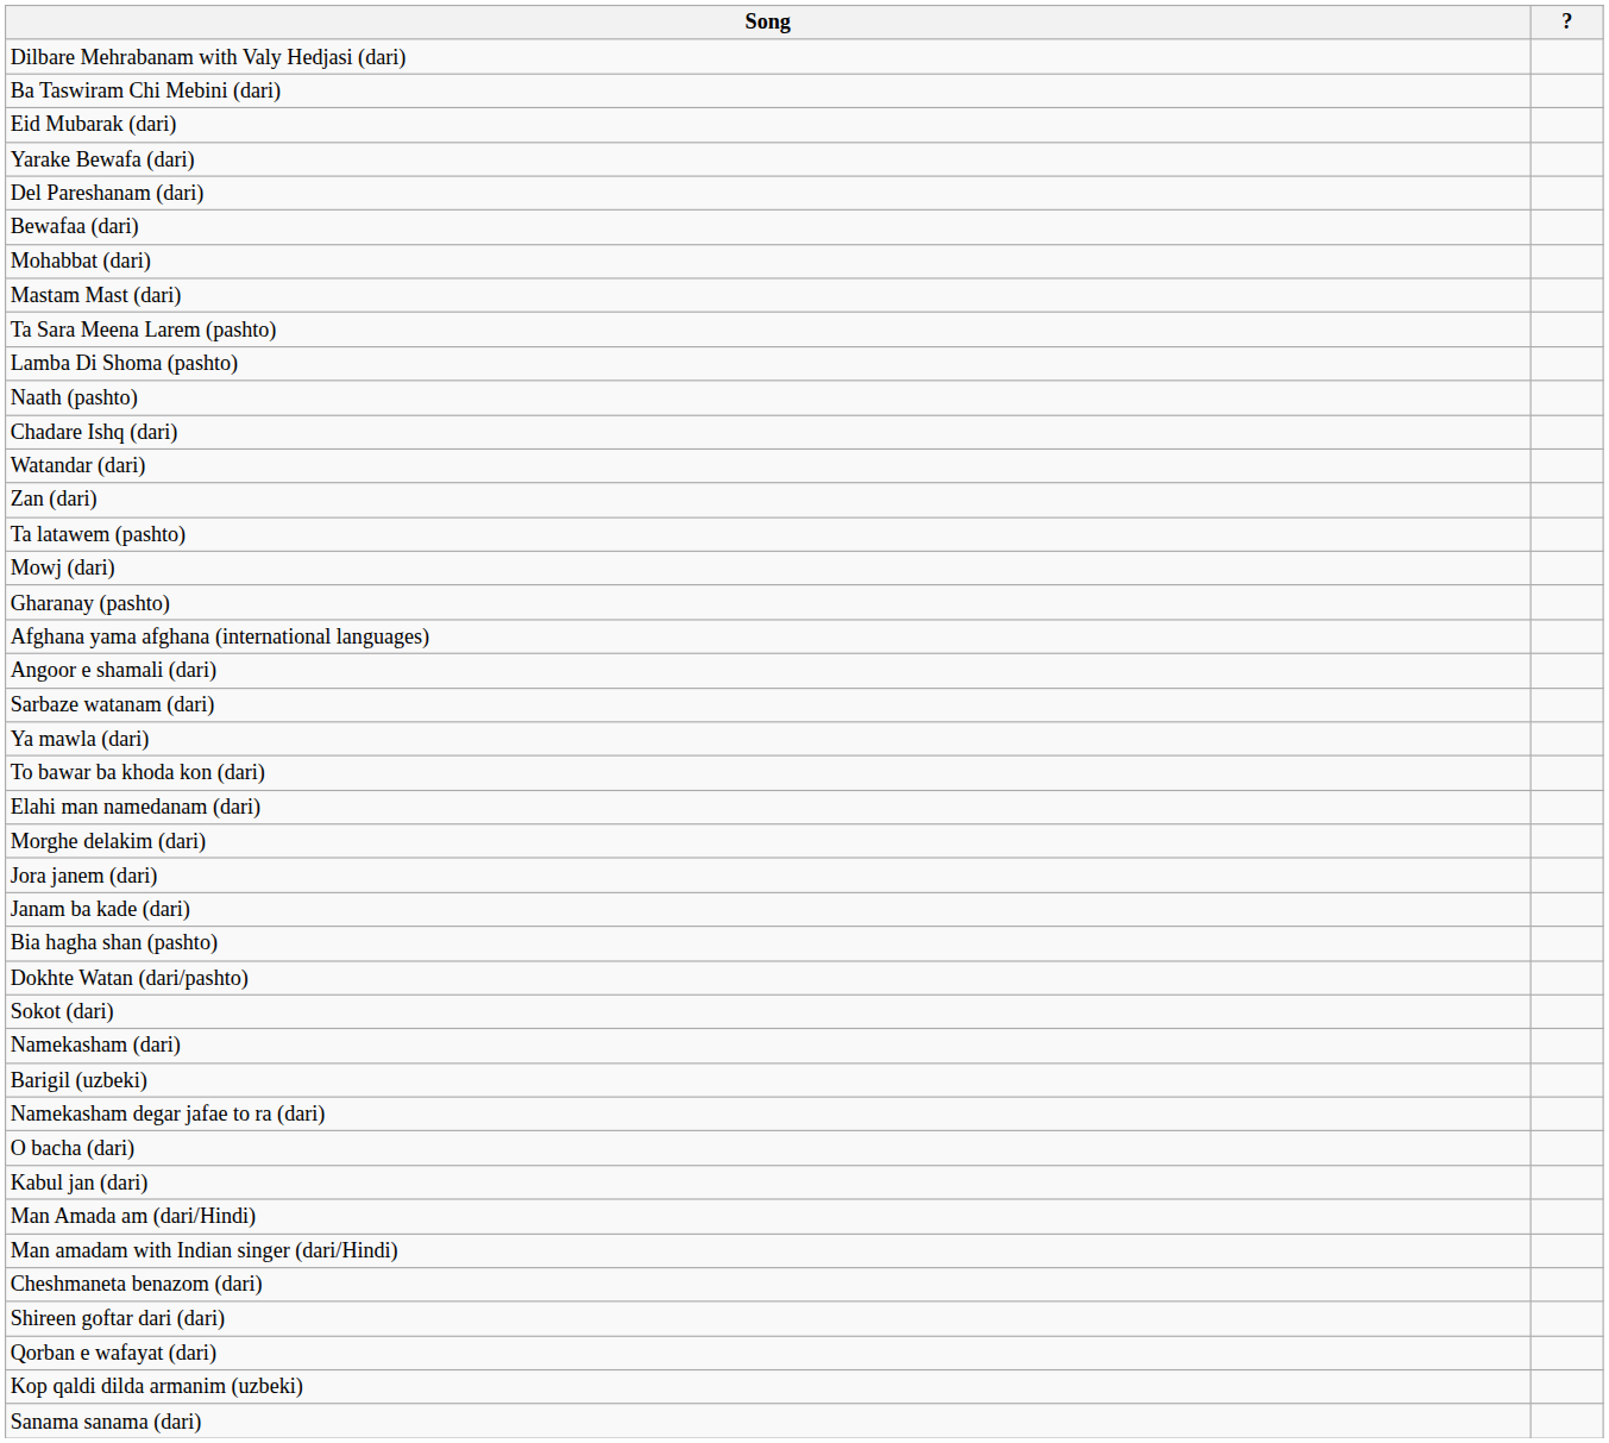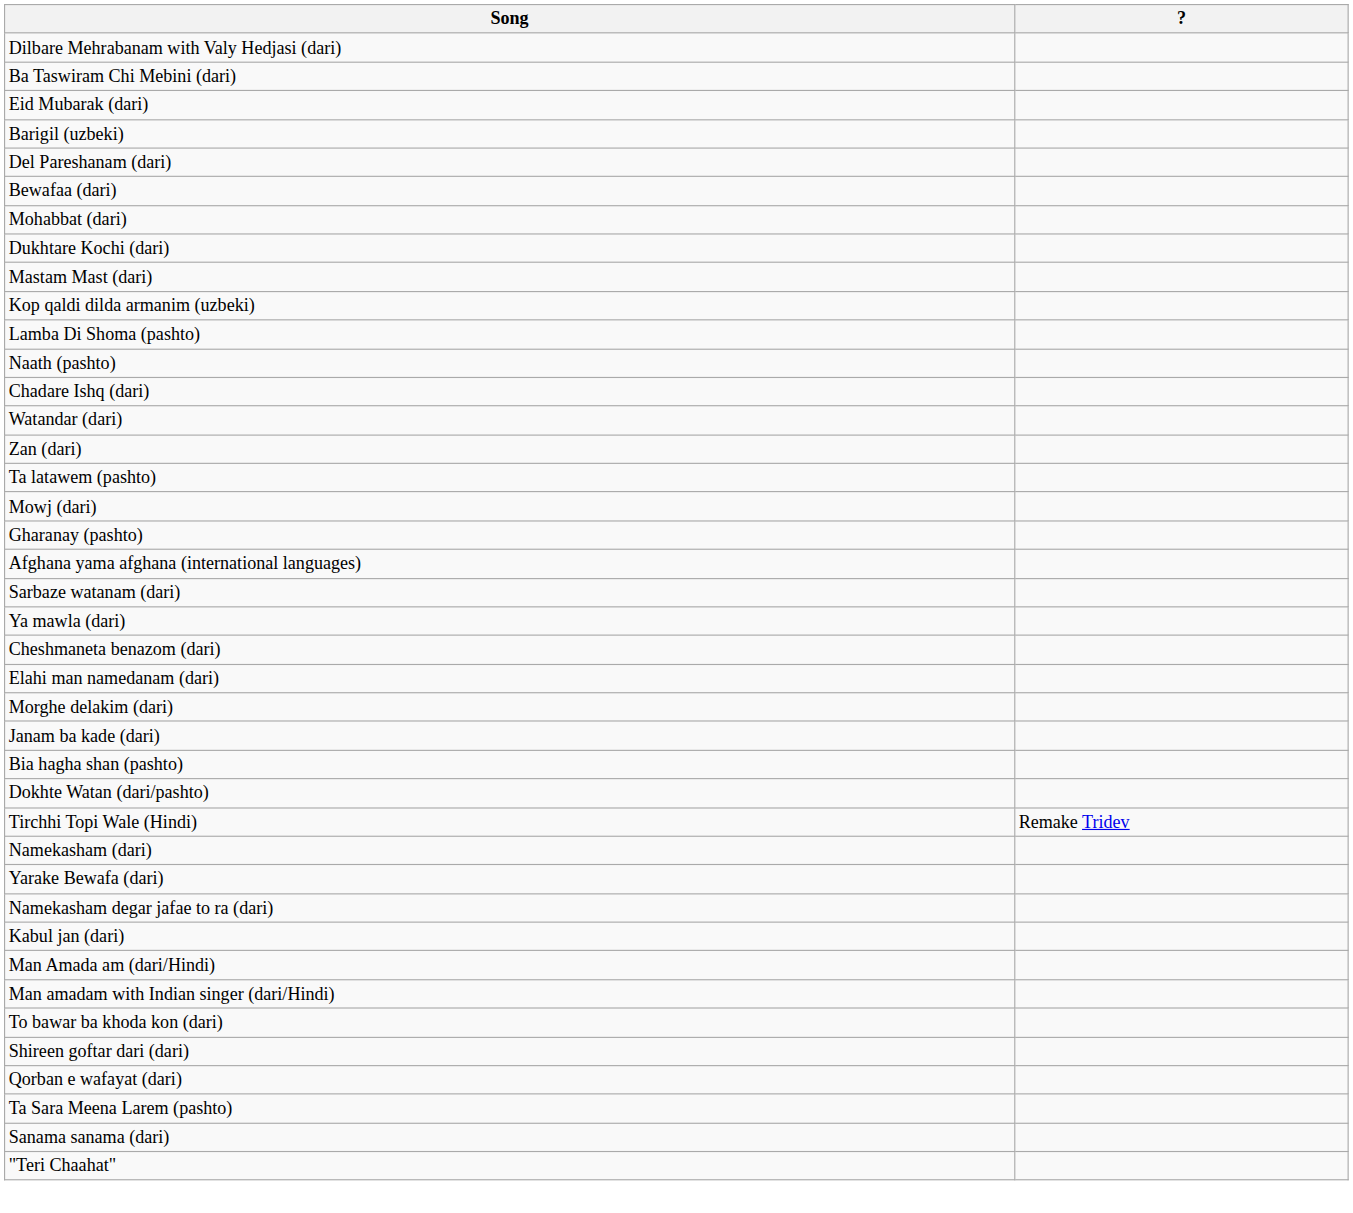rows swapped: Yarake Bewafa (dari) <-> Barigil (uzbeki)
+ row: Dukhtare Kochi (dari)
rows swapped: Ta Sara Meena Larem (pashto) <-> Kop qaldi dilda armanim (uzbeki)
- row: Angoor e shamali (dari)
rows swapped: Cheshmaneta benazom (dari) <-> To bawar ba khoda kon (dari)
- row: Jora janem (dari)
+ row: Tirchhi Topi Wale (Hindi) | Remake Tridev
- row: Sokot (dari)
- row: O bacha (dari)
+ row: "Teri Chaahat"
